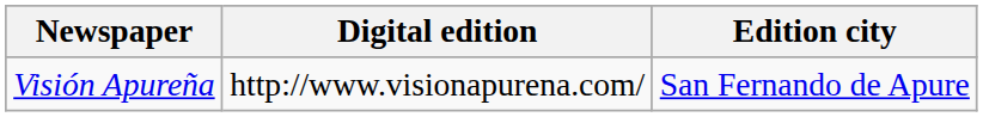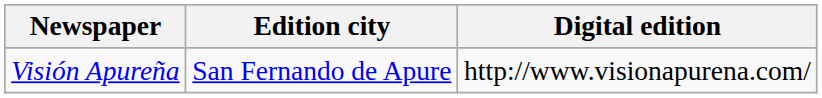columns swapped: Edition city <-> Digital edition
